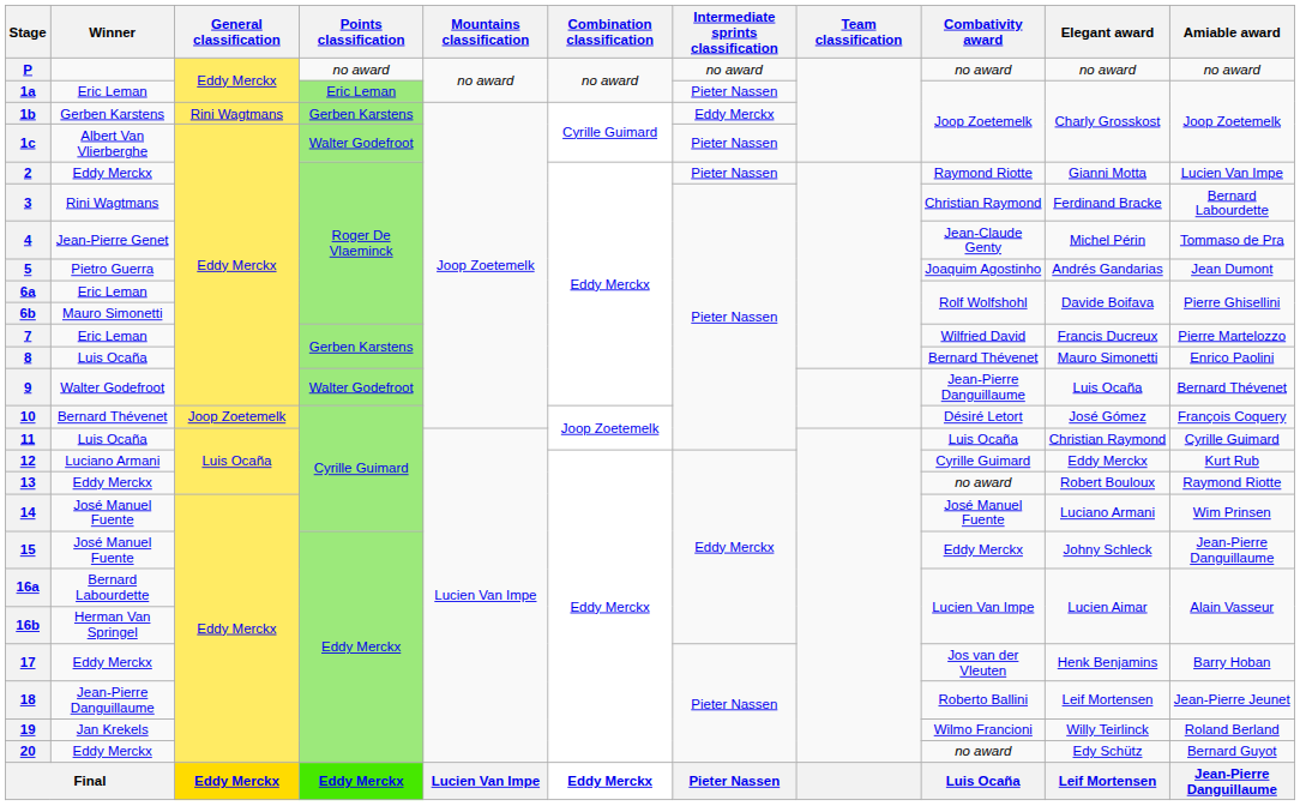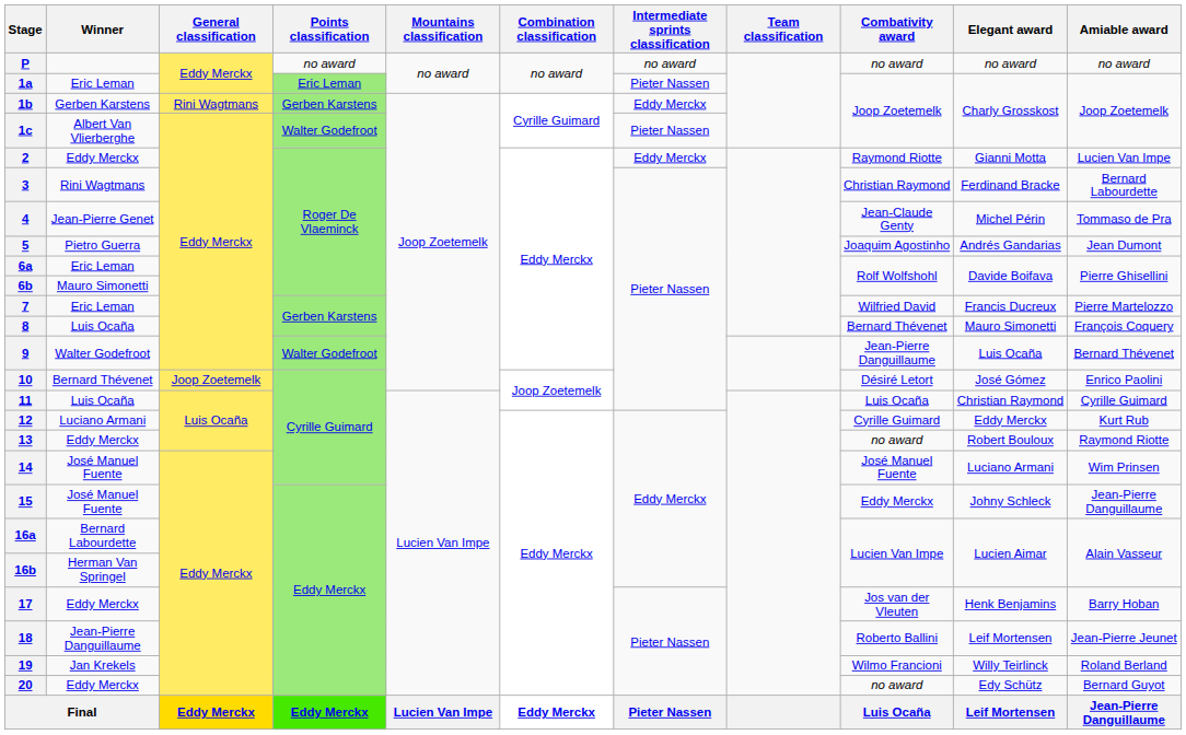2 | Intermediate sprints classification: Pieter Nassen -> Eddy Merckx
8 | Amiable award: Enrico Paolini -> François Coquery
10 | Amiable award: François Coquery -> Enrico Paolini
